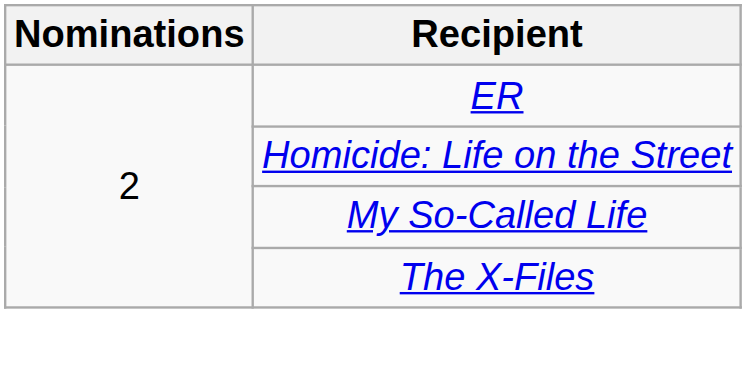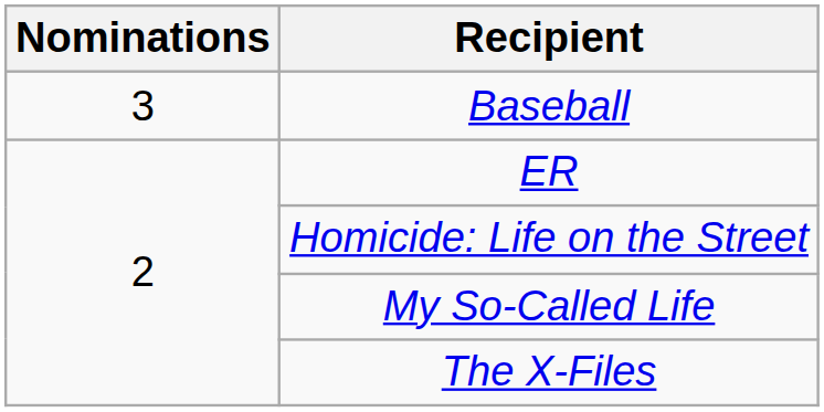+ row: 3 | Baseball
